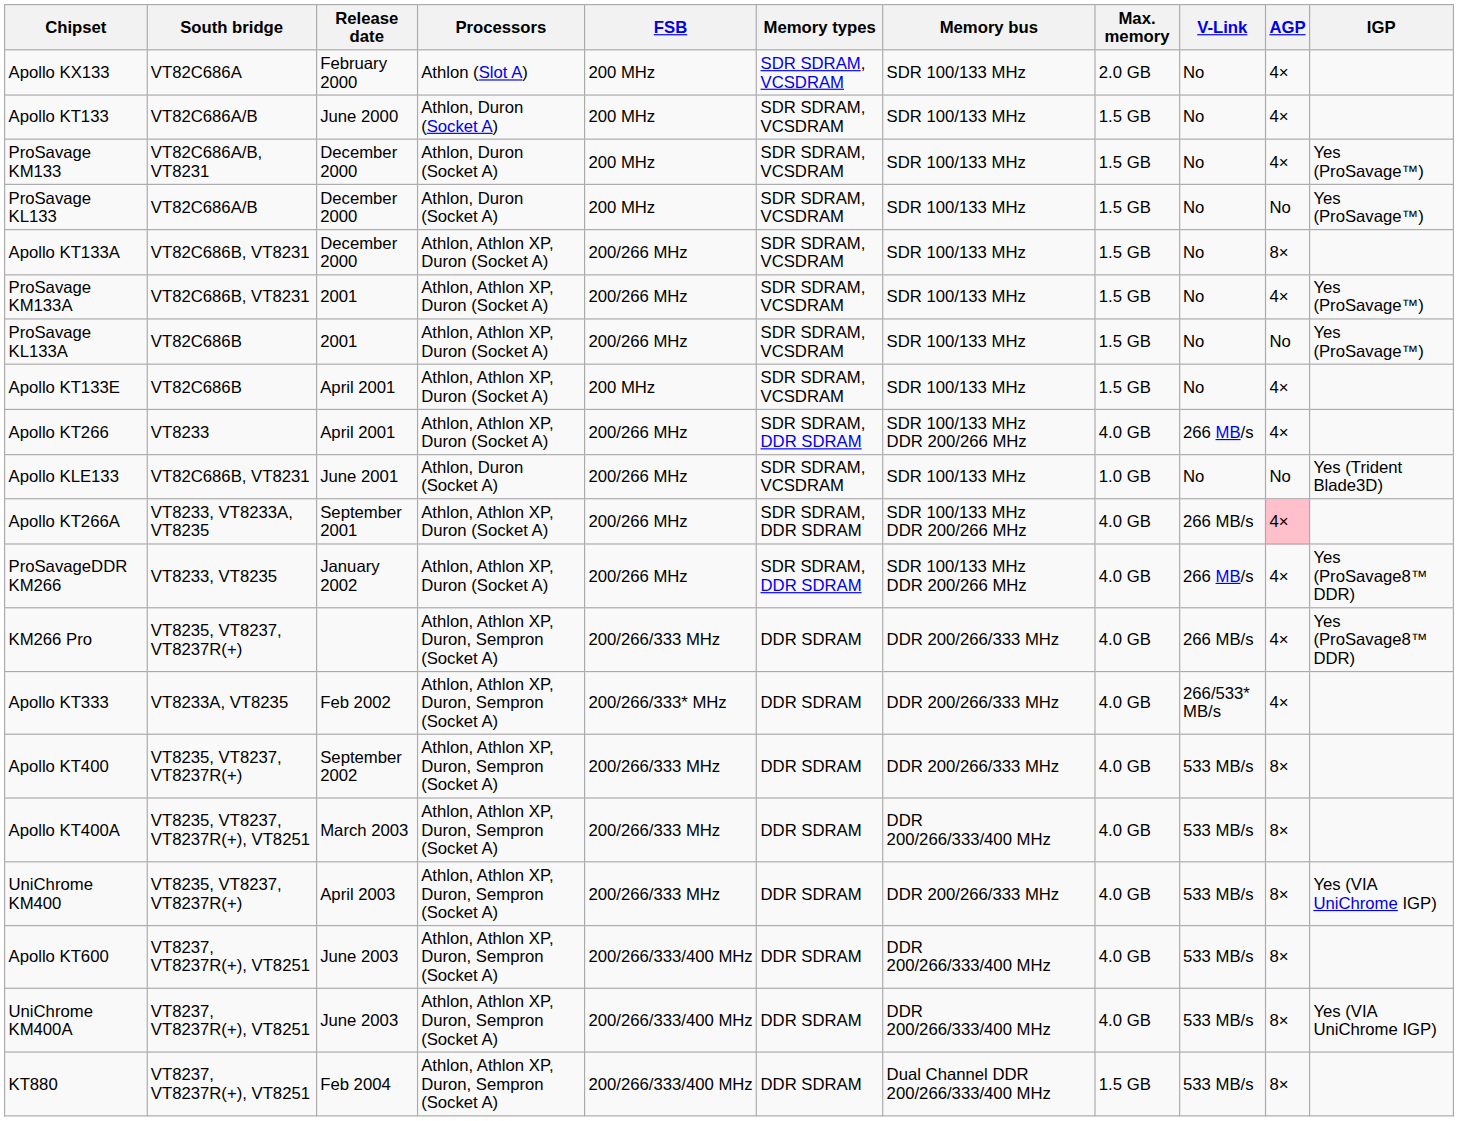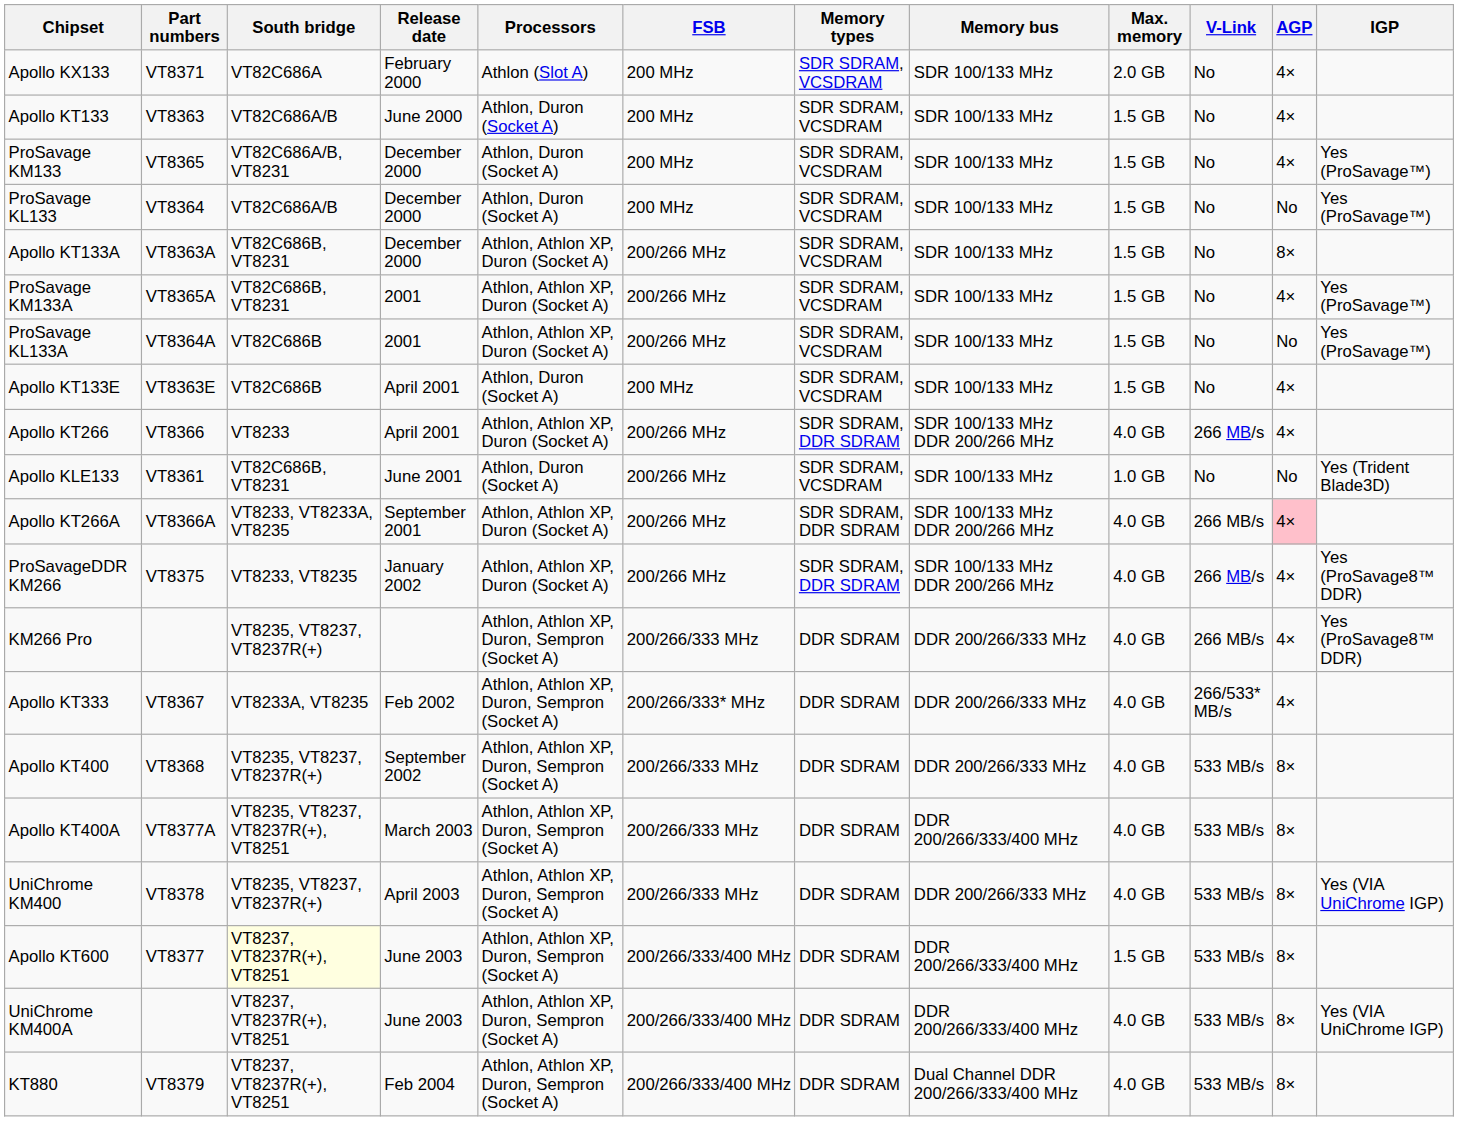+ column: Part numbers | VT8371 | VT8363 | VT8365 | VT8364 | VT8363A | VT8365A | VT8364A | VT8363E | VT8366 | VT8361 | VT8366A | VT8375 | VT8367 | VT8368 | VT8377A | VT8378 | VT8377 | VT8379
Apollo KT133E | Processors: Athlon, Athlon XP, Duron (Socket A) -> Athlon, Duron (Socket A)
Apollo KT600 | South bridge: no background -> lightyellow background
Apollo KT600 | Max. memory: 4.0 GB -> 1.5 GB
KT880 | Max. memory: 1.5 GB -> 4.0 GB
